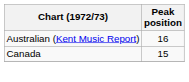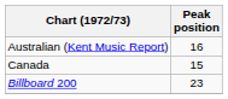+ row: Billboard 200 | 23
